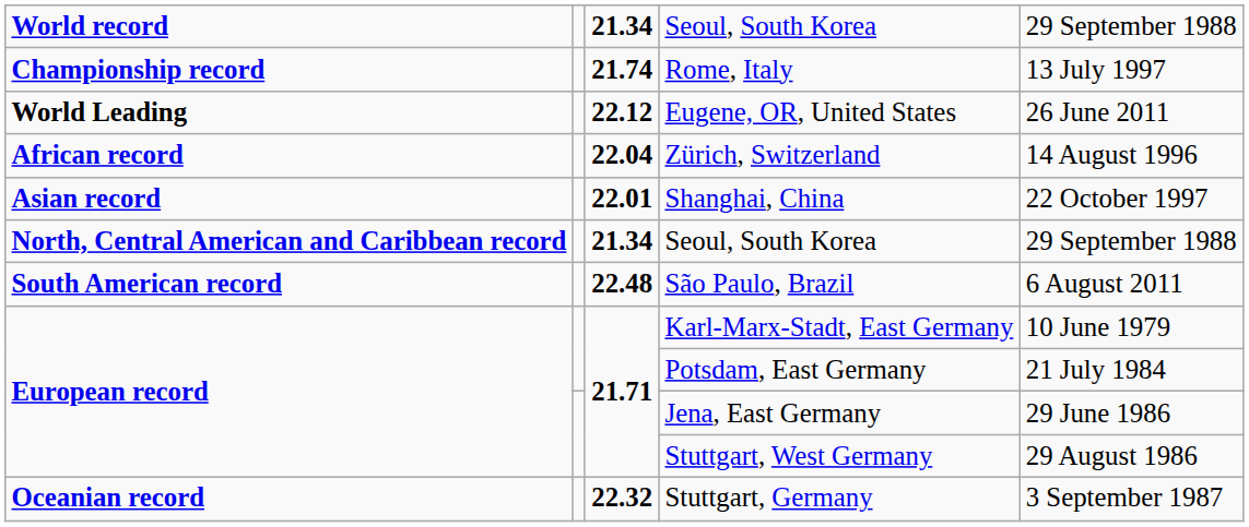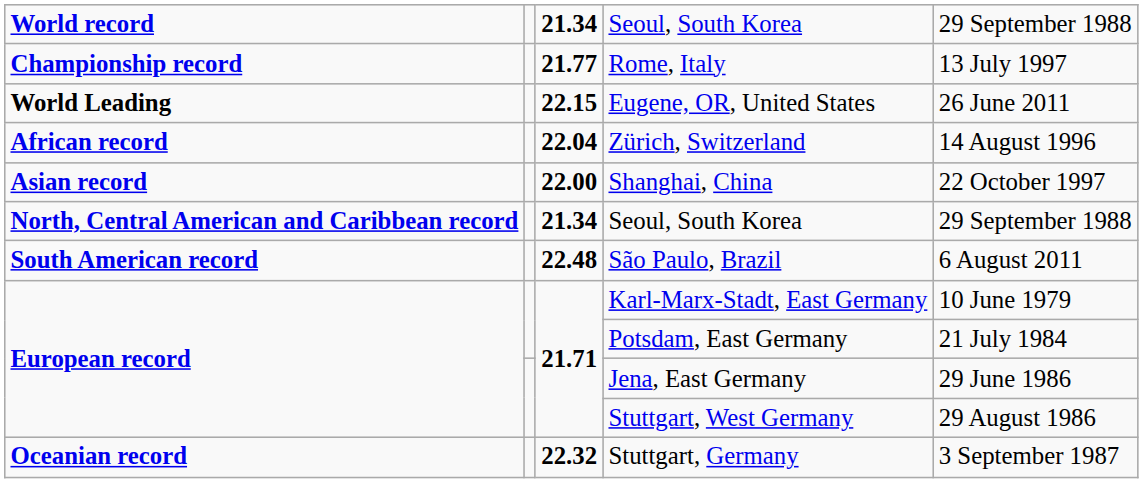Rome, Italy | column 3: 21.74 -> 21.77
Eugene, OR, United States | column 3: 22.12 -> 22.15
Shanghai, China | column 3: 22.01 -> 22.00
